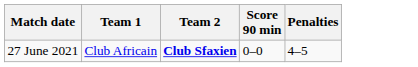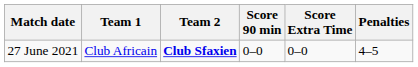+ column: Score Extra Time | 0–0
